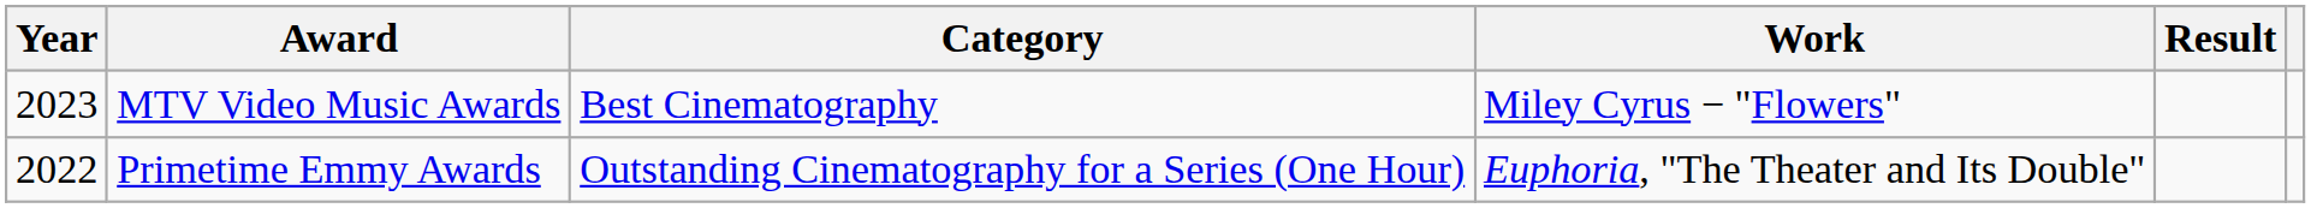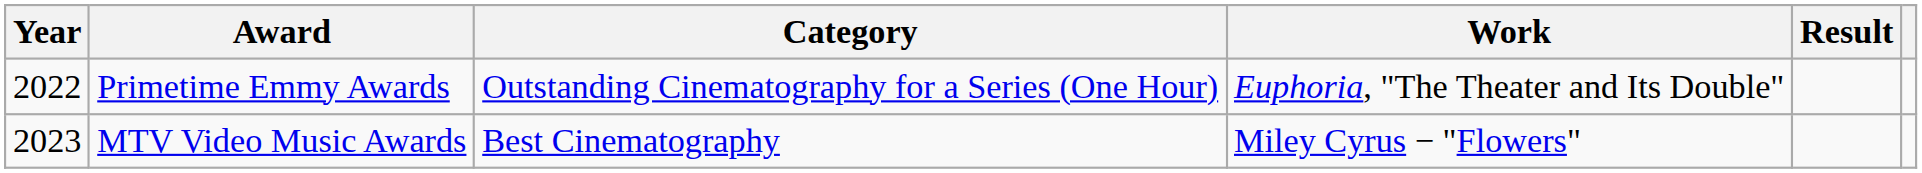rows swapped: Primetime Emmy Awards <-> MTV Video Music Awards
